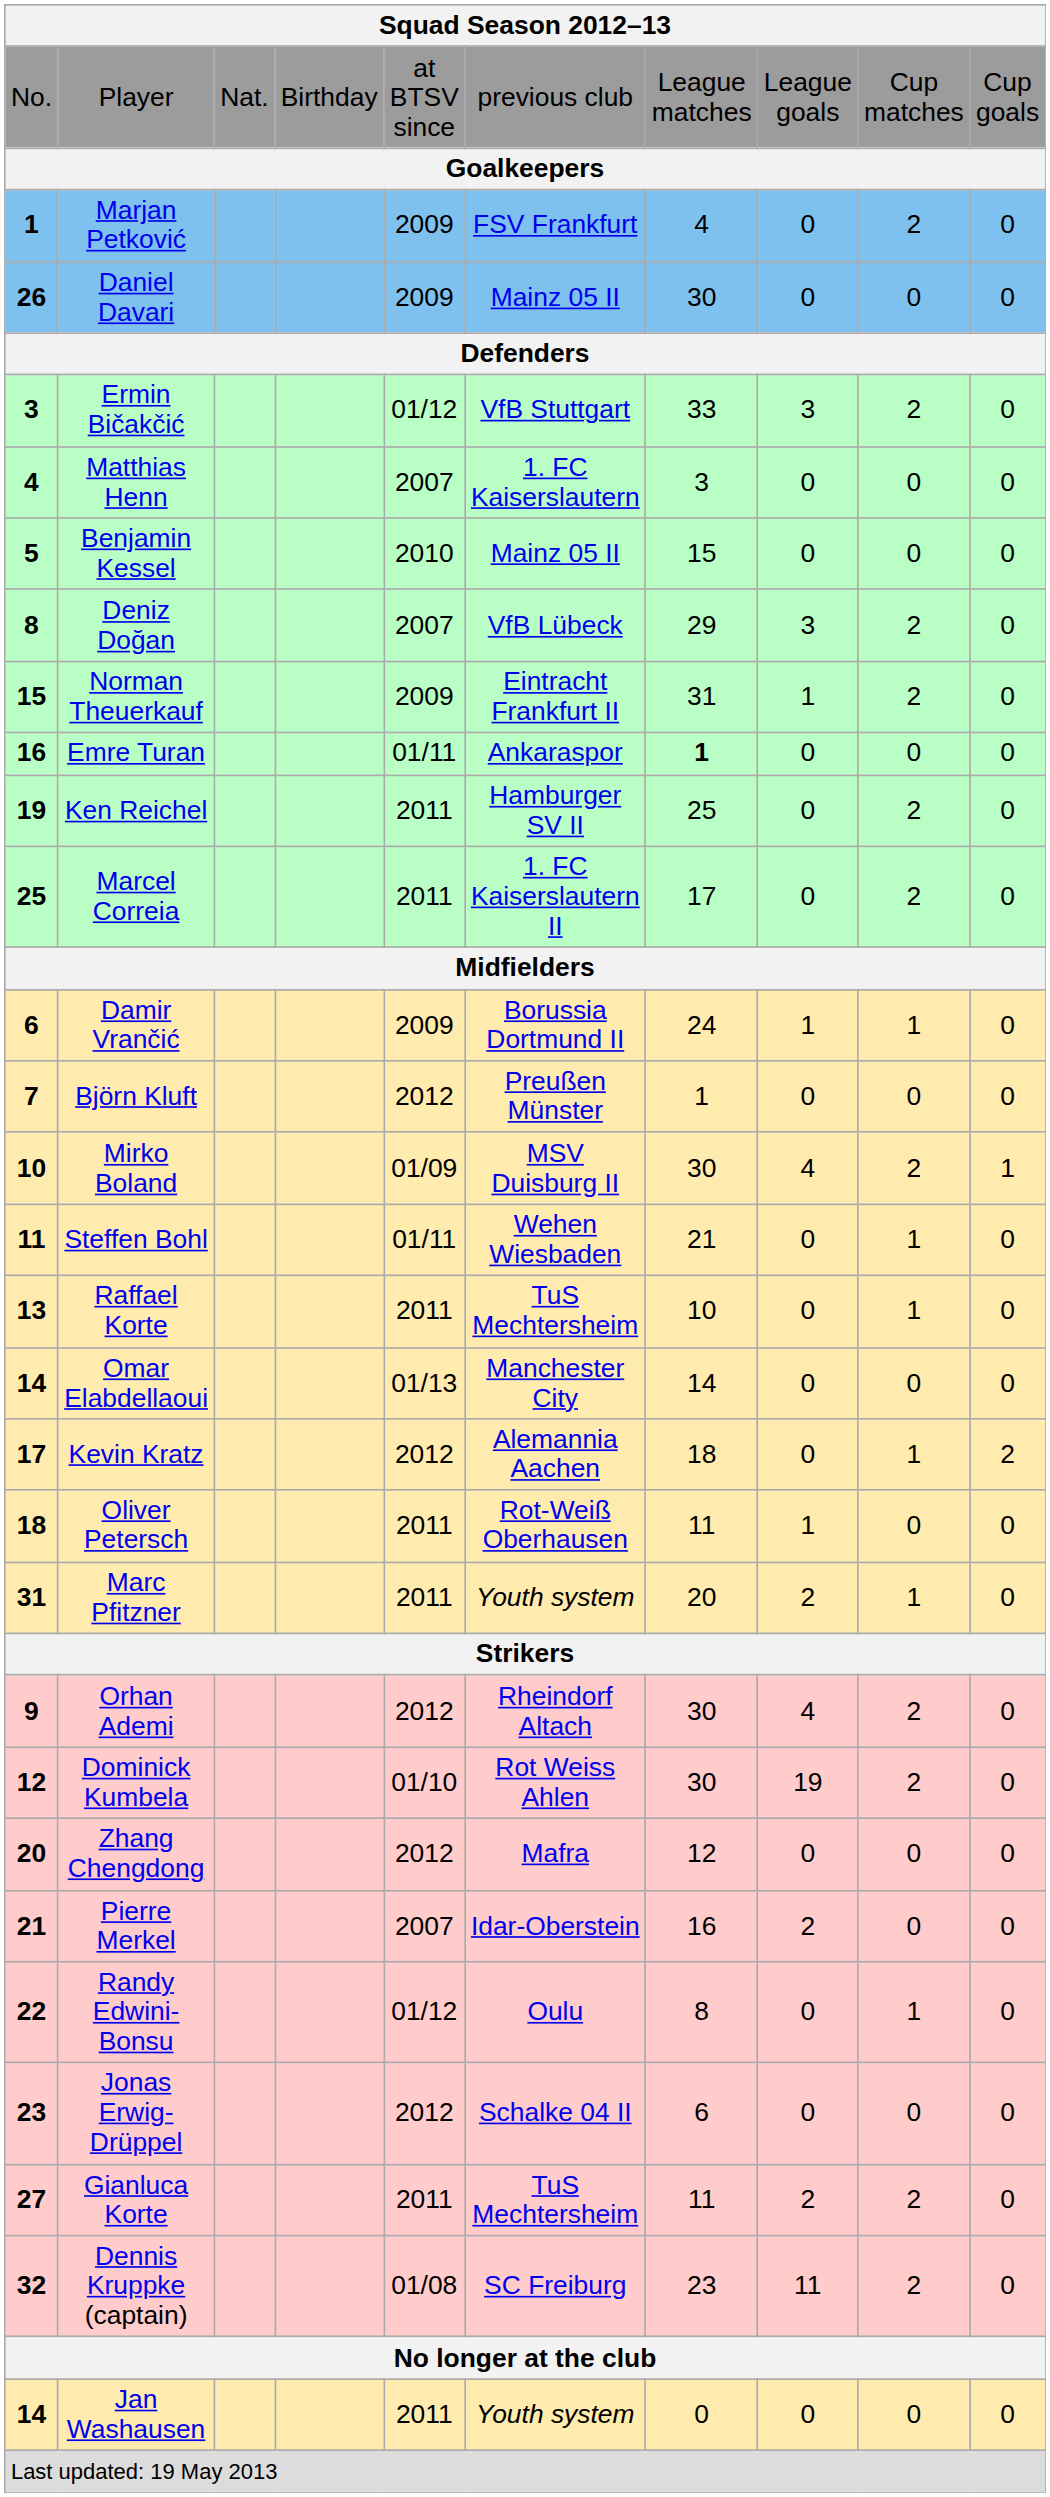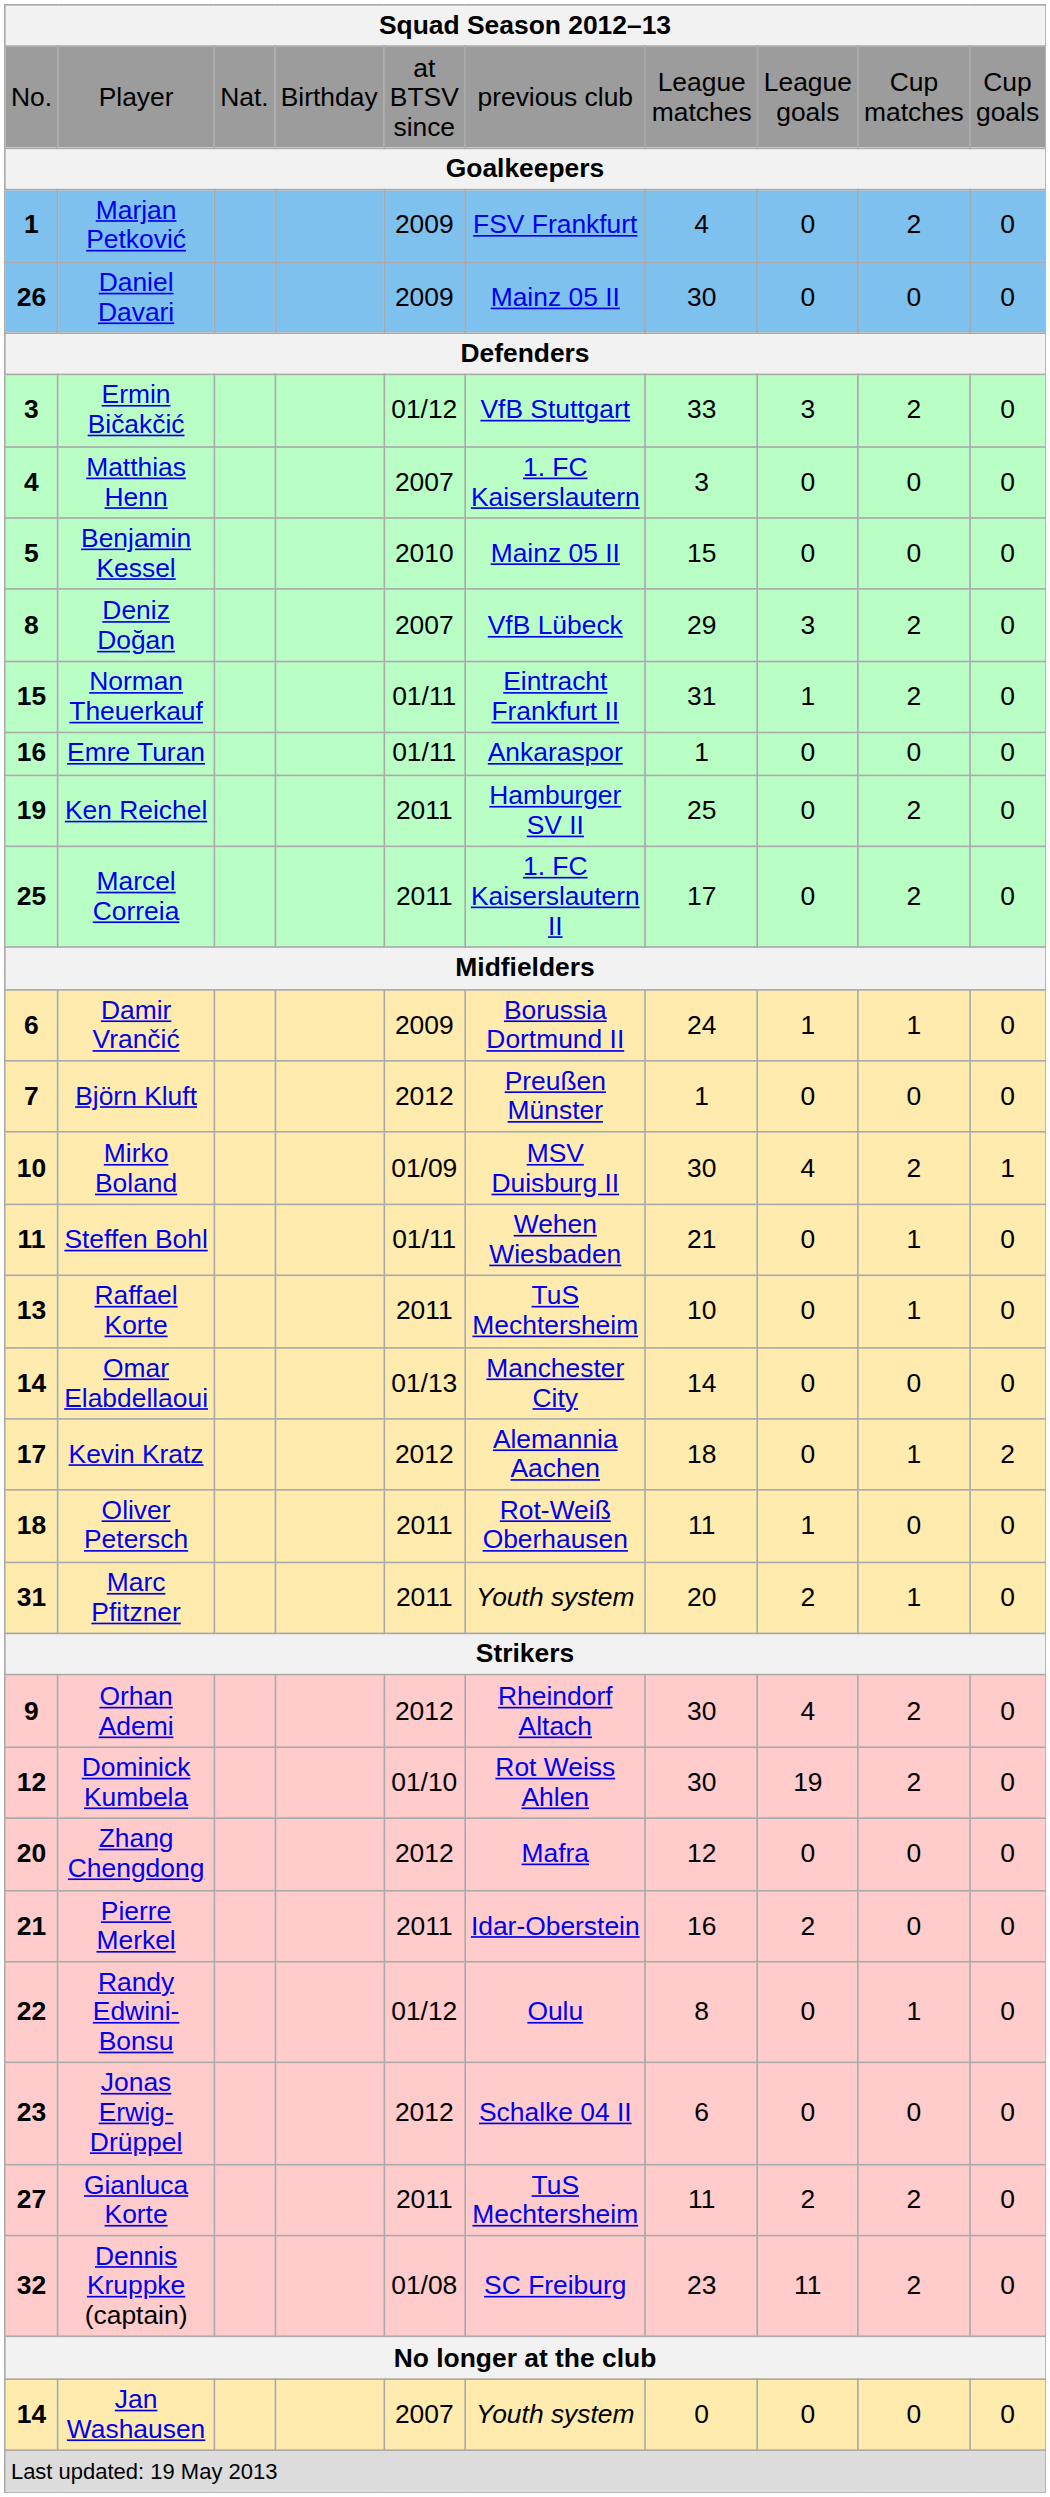Norman Theuerkauf | column 5: 2009 -> 01/11
Emre Turan | column 7: bold -> normal
Pierre Merkel | column 5: 2007 -> 2011
Jan Washausen | column 5: 2011 -> 2007
